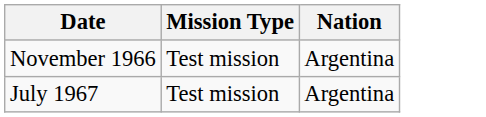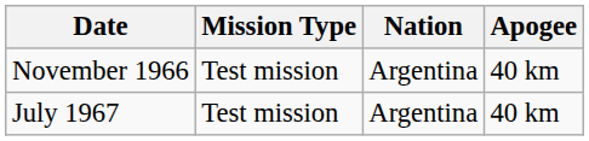+ column: Apogee | 40 km | 40 km
